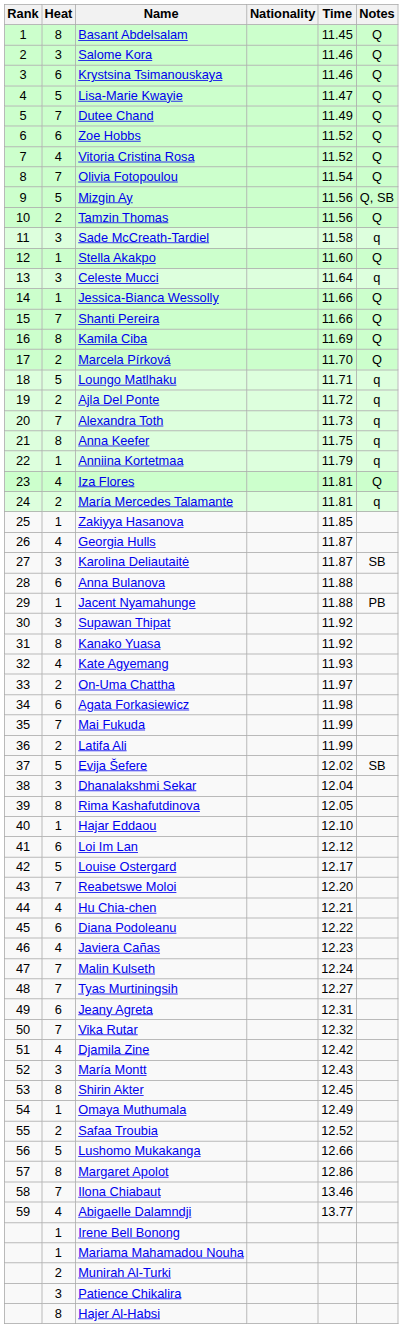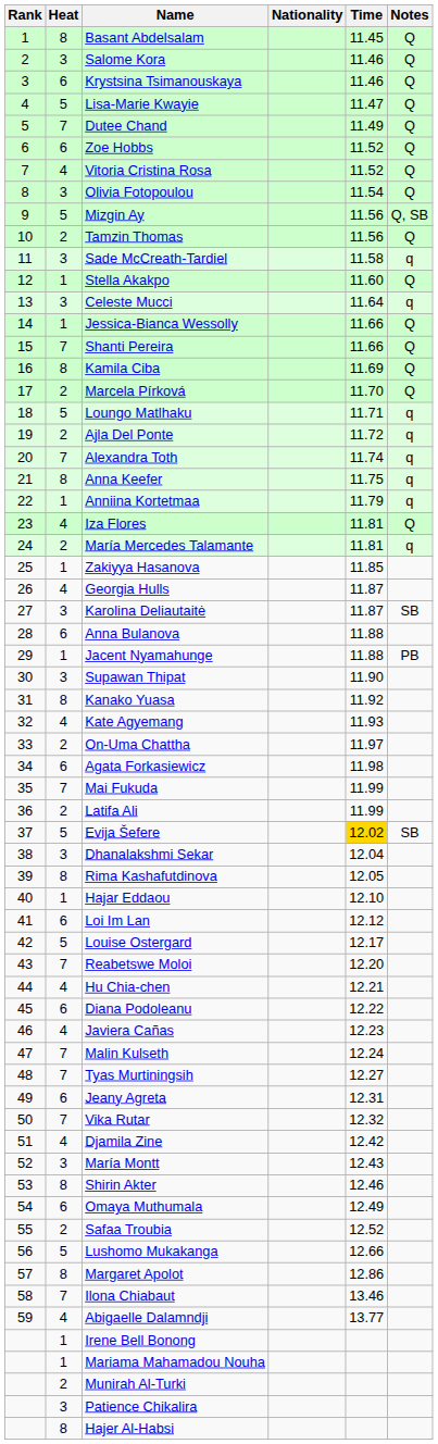Olivia Fotopoulou | Heat: 7 -> 3
Alexandra Toth | Time: 11.73 -> 11.74
Supawan Thipat | Time: 11.92 -> 11.90
Evija Šefere | Time: no background -> gold background
Shirin Akter | Time: 12.45 -> 12.46
Omaya Muthumala | Heat: 1 -> 6
